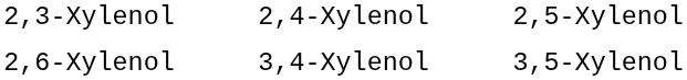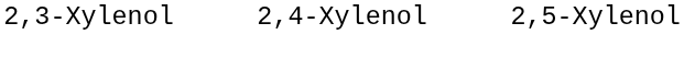- row: 2,6-Xylenol | 3,4-Xylenol | 3,5-Xylenol
